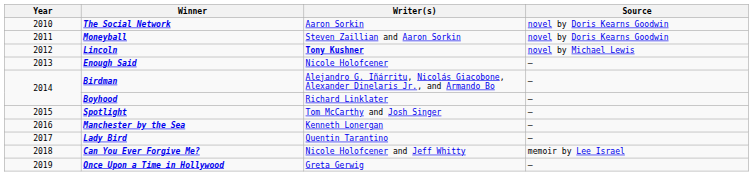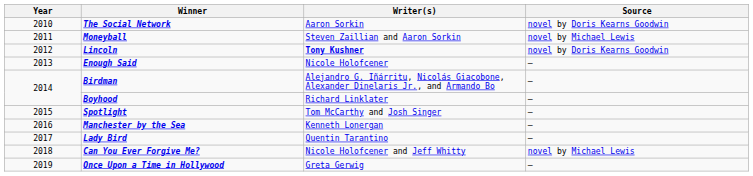Moneyball | Source: novel by Doris Kearns Goodwin -> novel by Michael Lewis
Lincoln | Source: novel by Michael Lewis -> novel by Doris Kearns Goodwin
Can You Ever Forgive Me? | Source: memoir by Lee Israel -> novel by Michael Lewis
